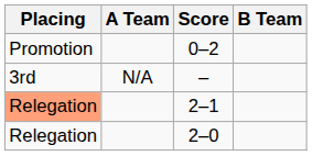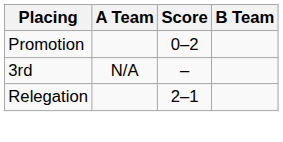2–1 | Placing: lightsalmon background -> no background
- row: Relegation | 2–0
